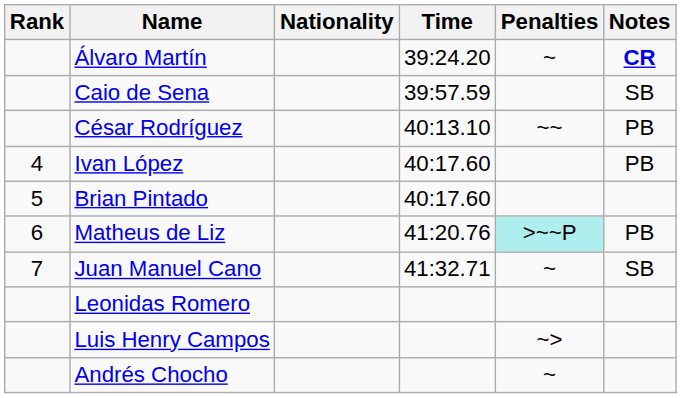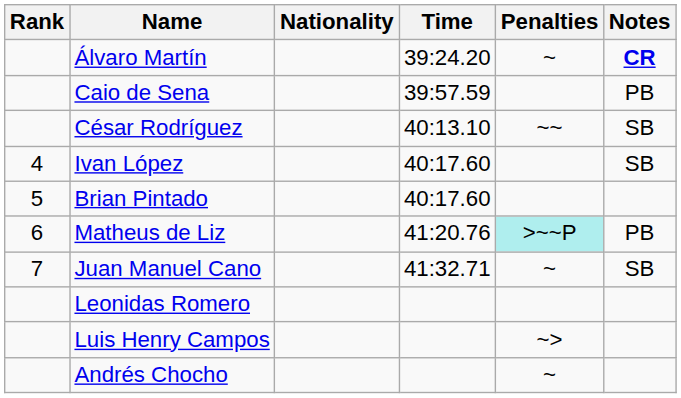Caio de Sena | Notes: SB -> PB
César Rodríguez | Notes: PB -> SB
Ivan López | Notes: PB -> SB
